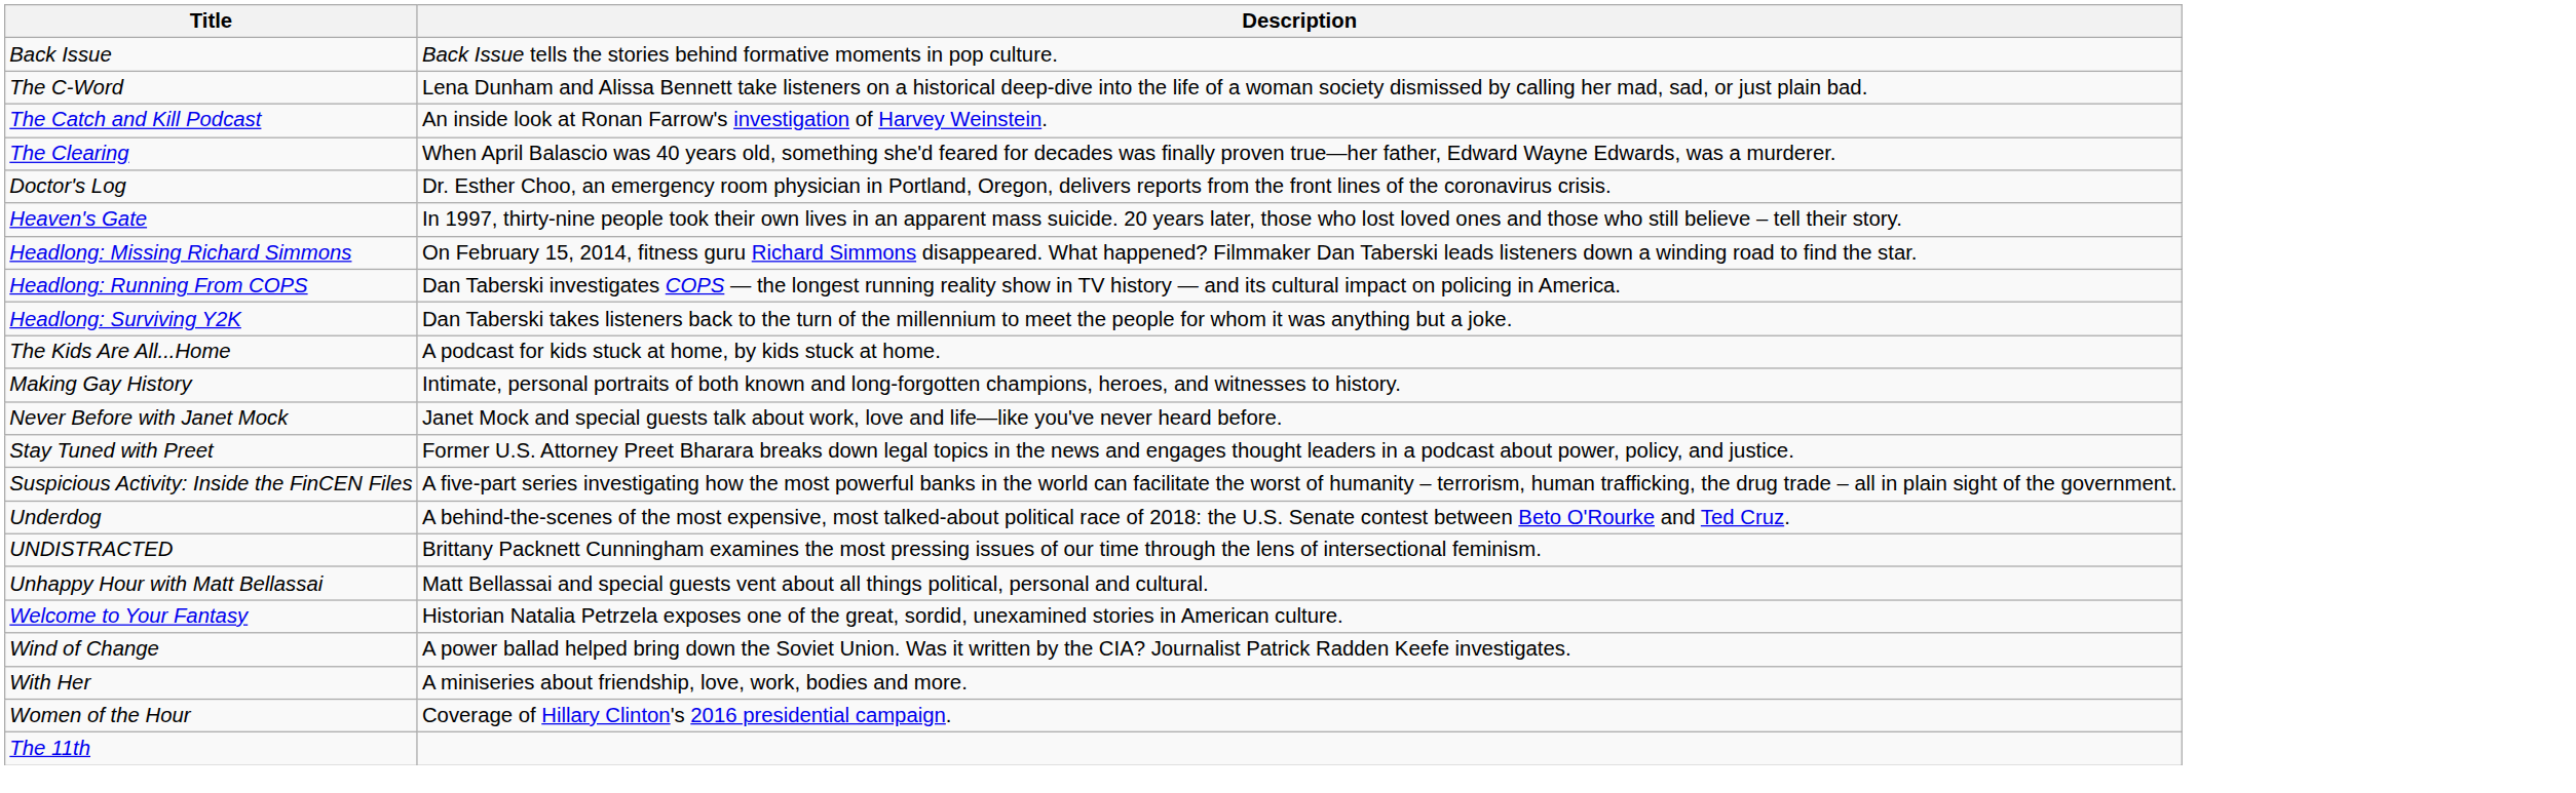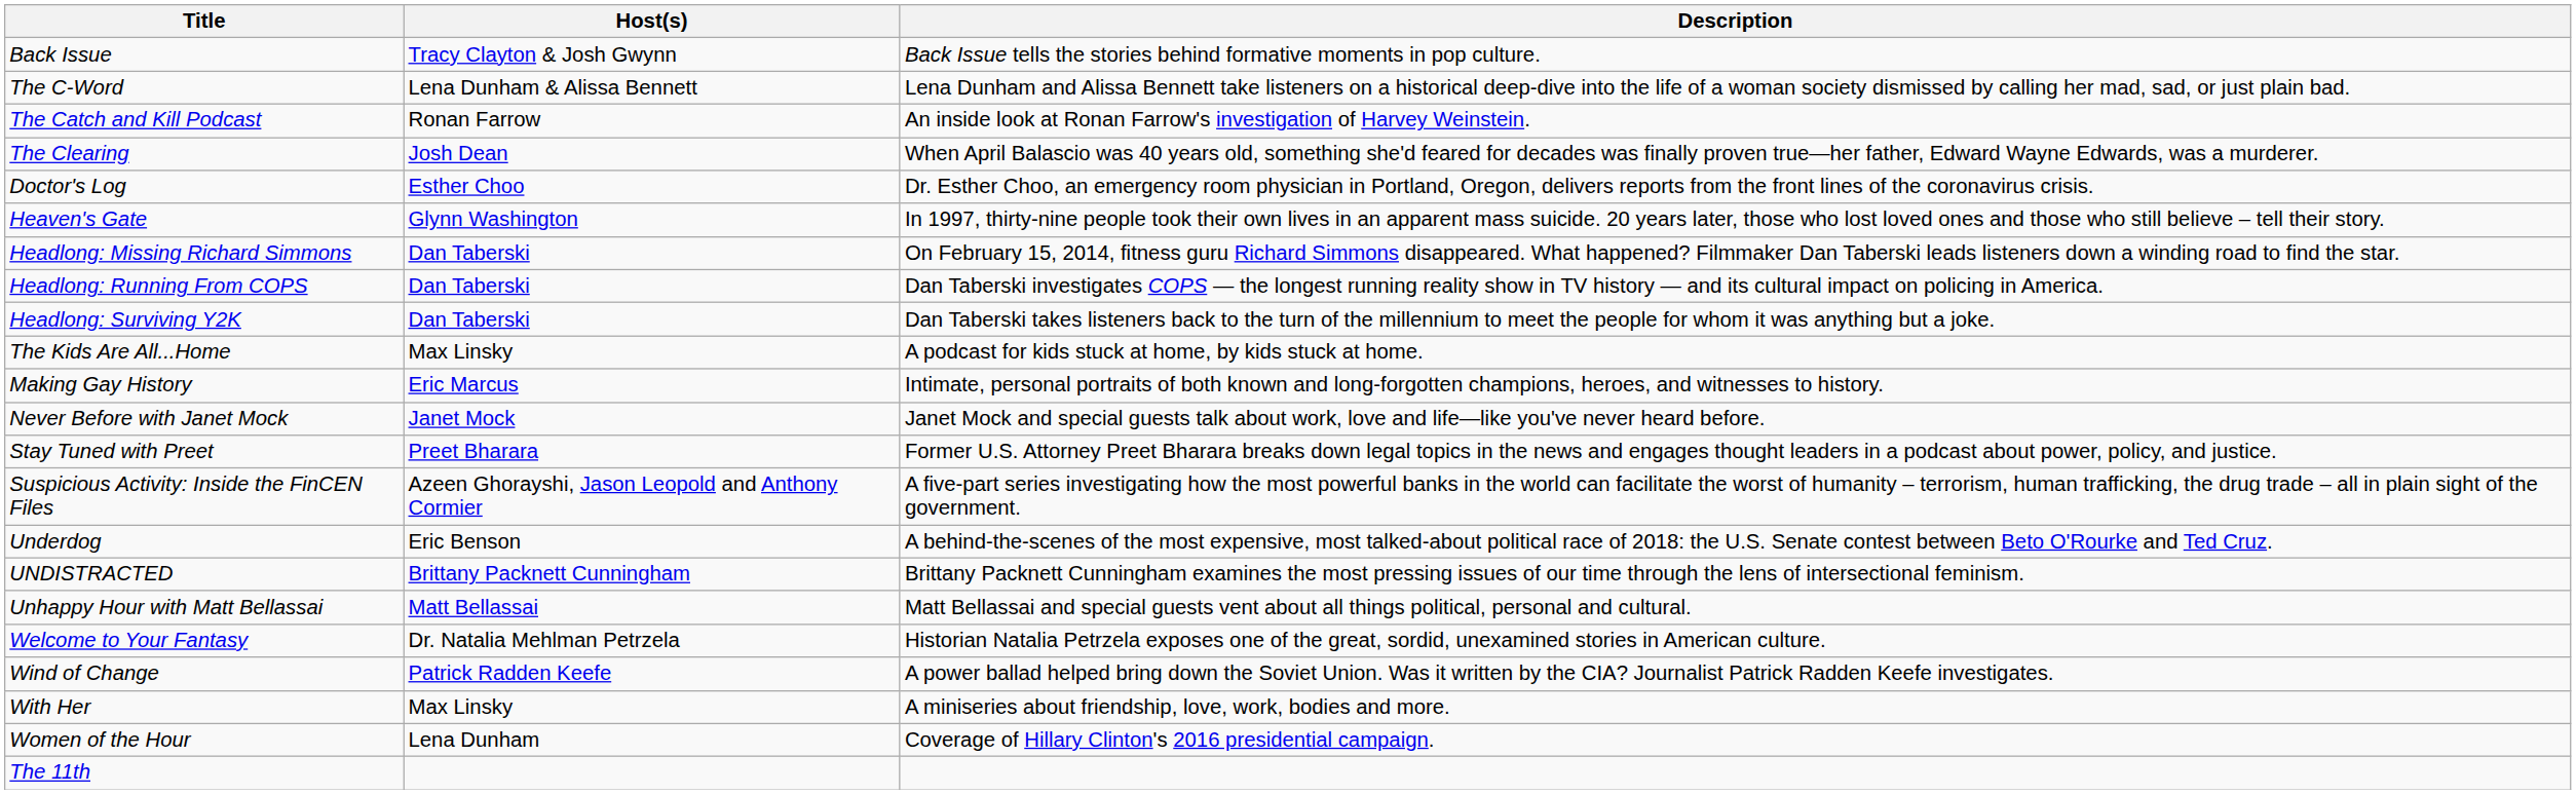+ column: Host(s) | Tracy Clayton & Josh Gwynn | Lena Dunham & Alissa Bennett | Ronan Farrow | Josh Dean | Esther Choo | Glynn Washington | Dan Taberski | Dan Taberski | Dan Taberski | Max Linsky | Eric Marcus | Janet Mock | Preet Bharara | Azeen Ghorayshi, Jason Leopold and Anthony Cormier | Eric Benson | Brittany Packnett Cunningham | Matt Bellassai | Dr. Natalia Mehlman Petrzela | Patrick Radden Keefe | Max Linsky | Lena Dunham
